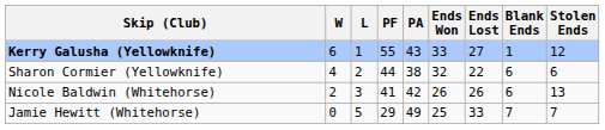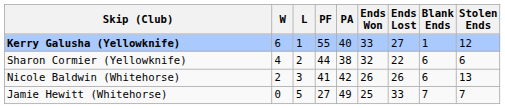Kerry Galusha (Yellowknife) | PA: 43 -> 40
Jamie Hewitt (Whitehorse) | PF: 29 -> 27
